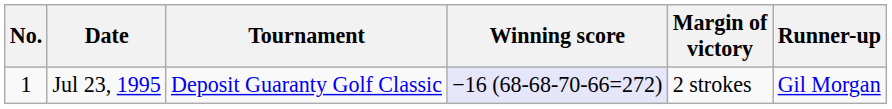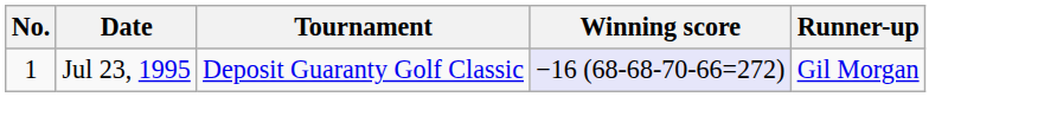- column: Margin of victory | 2 strokes
